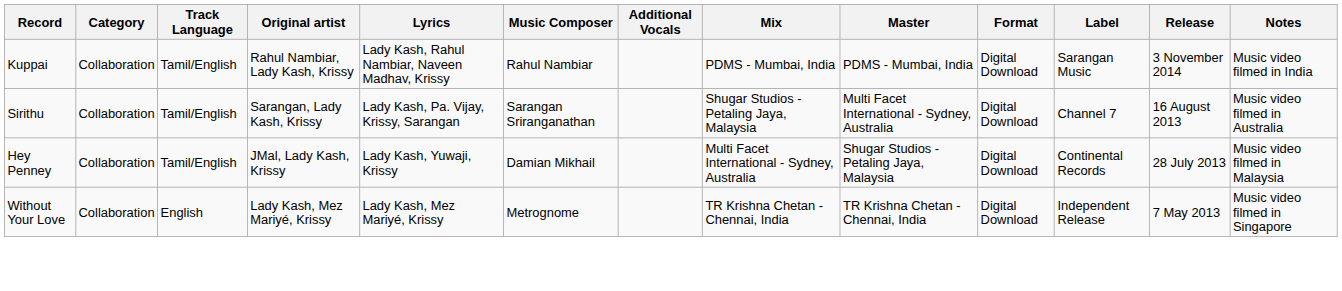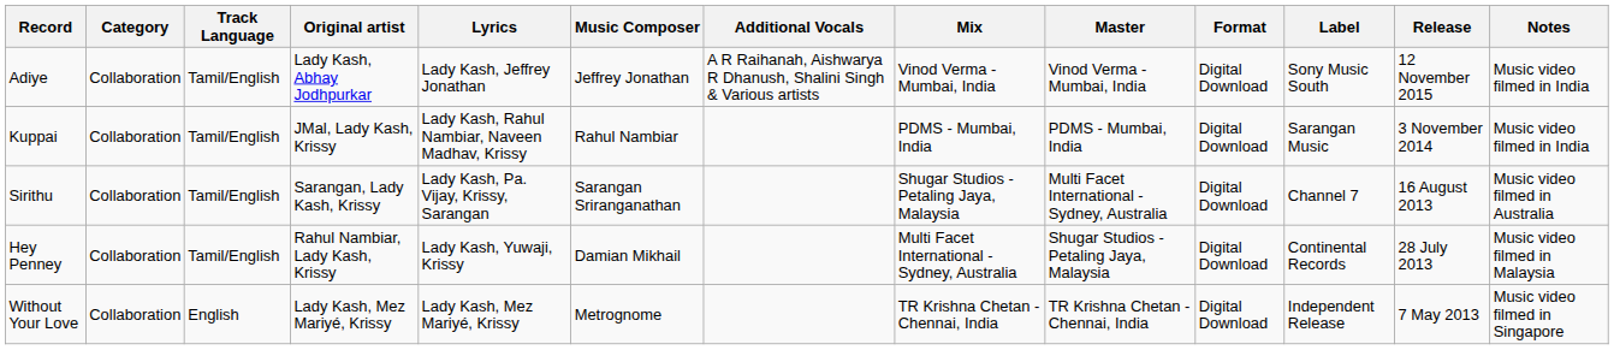+ row: Adiye | Collaboration | Tamil/English | Lady Kash, Abhay Jodhpurkar | Lady Kash, Jeffrey Jonathan | Jeffrey Jonathan | A R Raihanah, Aishwarya R Dhanush, Shalini Singh & Various artists | Vinod Verma - Mumbai, India | Vinod Verma - Mumbai, India | Digital Download | Sony Music South | 12 November 2015 | Music video filmed in India
Kuppai | Original artist: Rahul Nambiar, Lady Kash, Krissy -> JMal, Lady Kash, Krissy
Hey Penney | Original artist: JMal, Lady Kash, Krissy -> Rahul Nambiar, Lady Kash, Krissy
